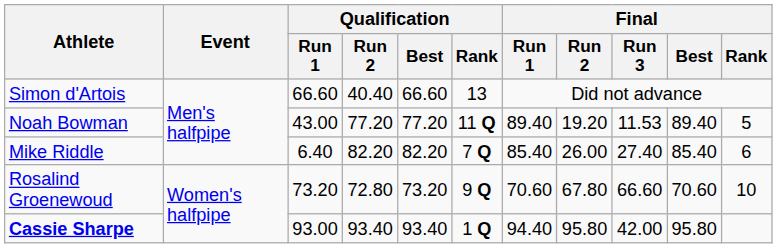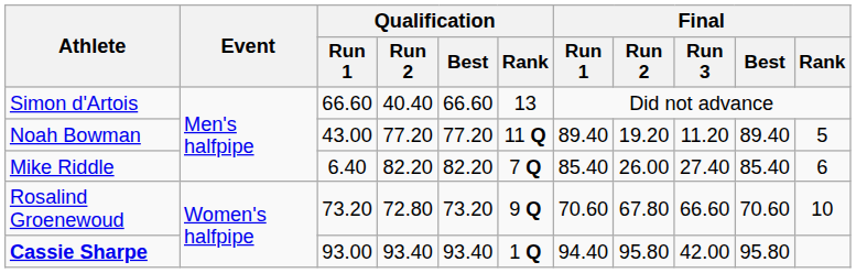Noah Bowman | Final / Run 3: 11.53 -> 11.20
